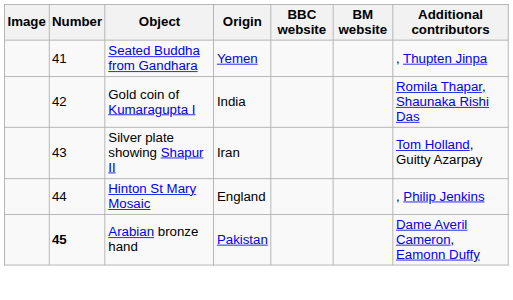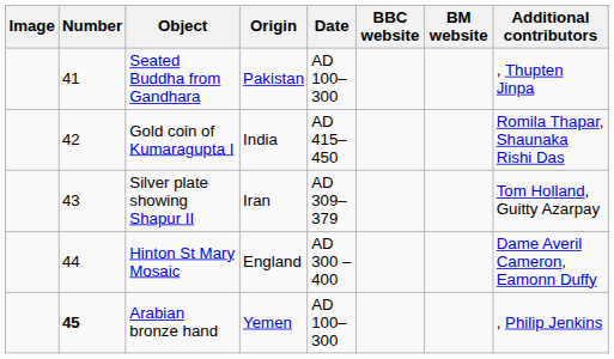+ column: Date | AD 100–300 | AD 415–450 | AD 309–379 | AD 300 – 400 | AD 100–300
Seated Buddha from Gandhara | Origin: Yemen -> Pakistan
Hinton St Mary Mosaic | Additional contributors: , Philip Jenkins -> Dame Averil Cameron, Eamonn Duffy
Arabian bronze hand | Origin: Pakistan -> Yemen
Arabian bronze hand | Additional contributors: Dame Averil Cameron, Eamonn Duffy -> , Philip Jenkins
